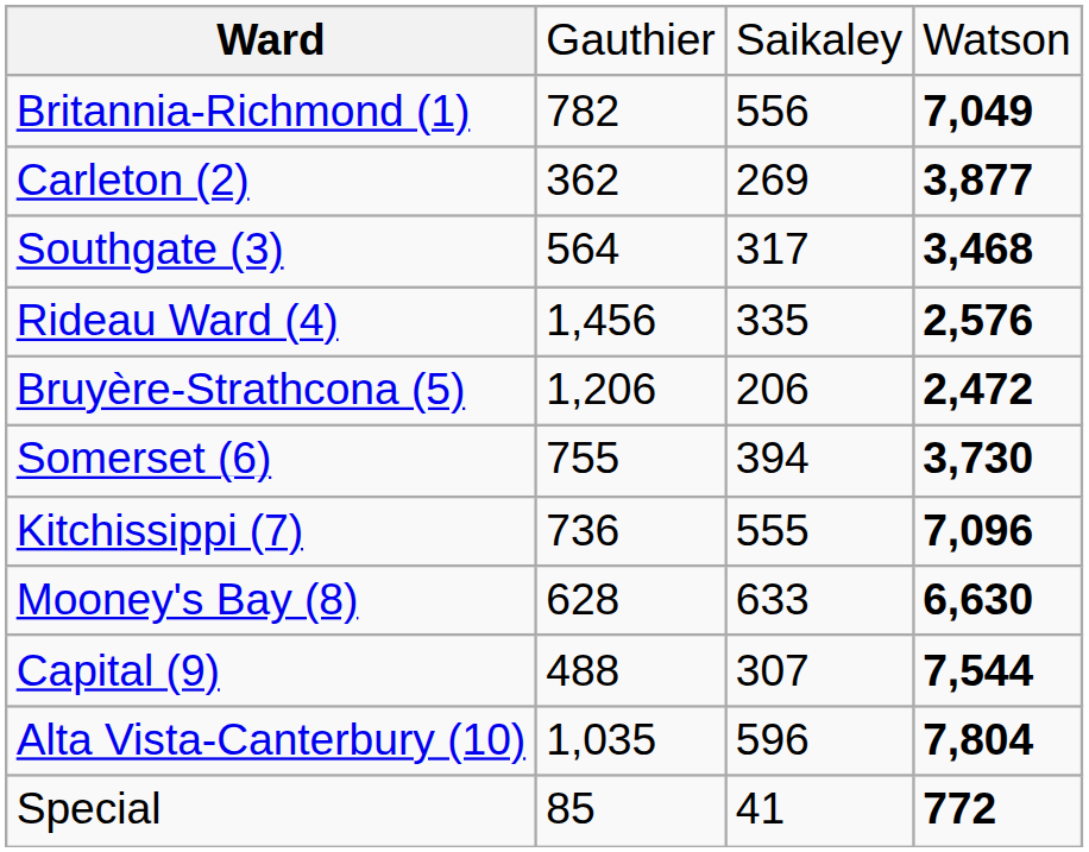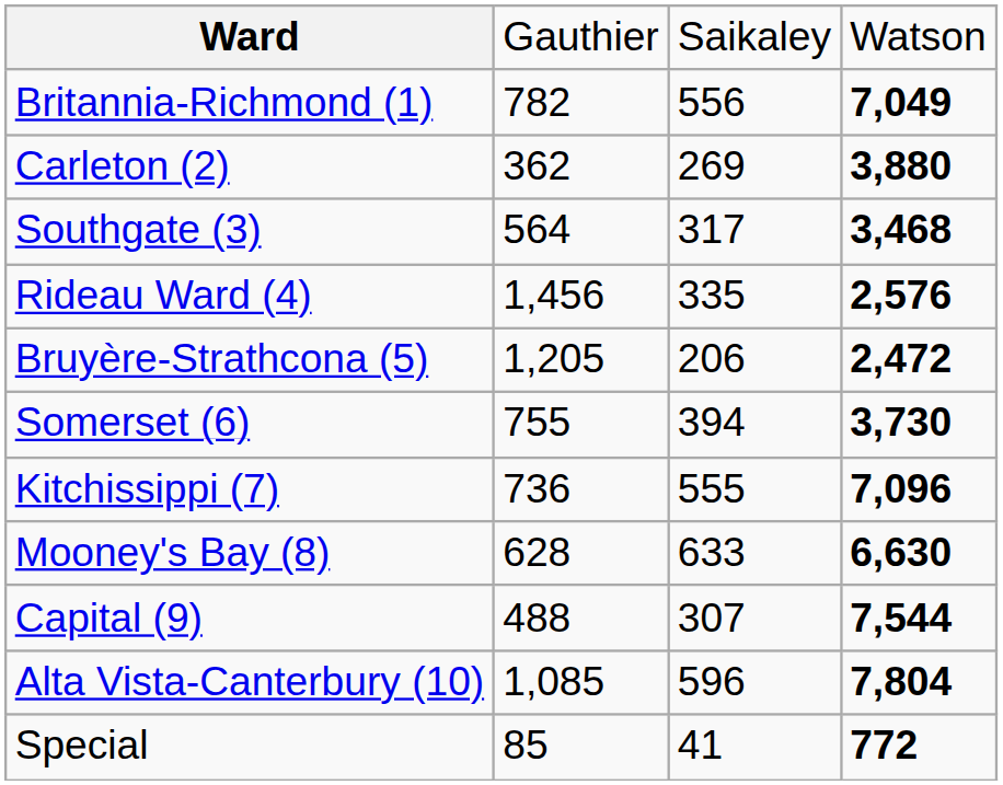Carleton (2) | column 4: 3,877 -> 3,880
Bruyère-Strathcona (5) | column 2: 1,206 -> 1,205
Alta Vista-Canterbury (10) | column 2: 1,035 -> 1,085
